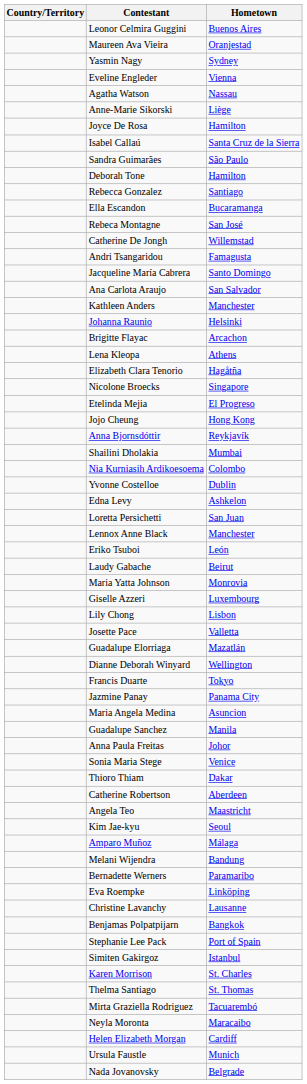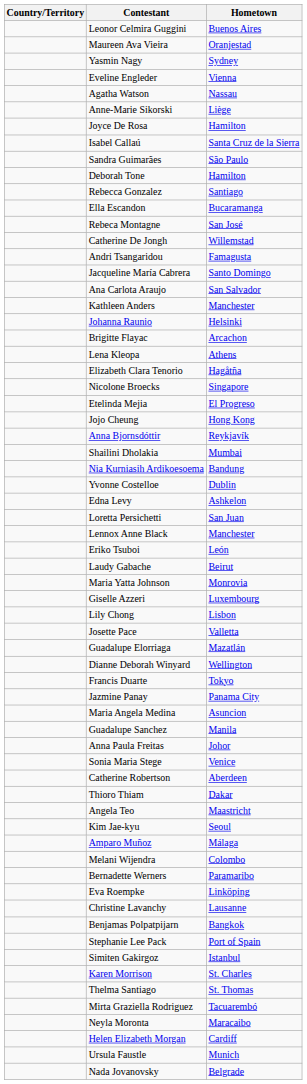Nia Kurniasih Ardikoesoema | Hometown: Colombo -> Bandung
rows swapped: Catherine Robertson <-> Thioro Thiam
Melani Wijendra | Hometown: Bandung -> Colombo
